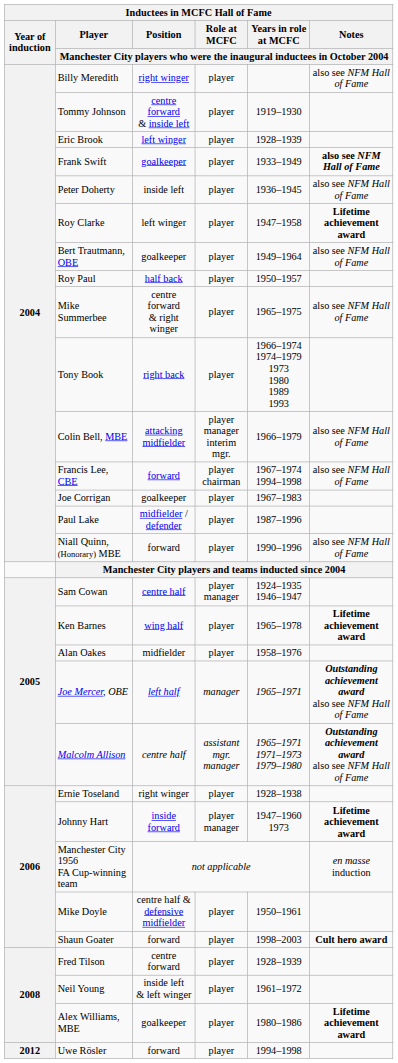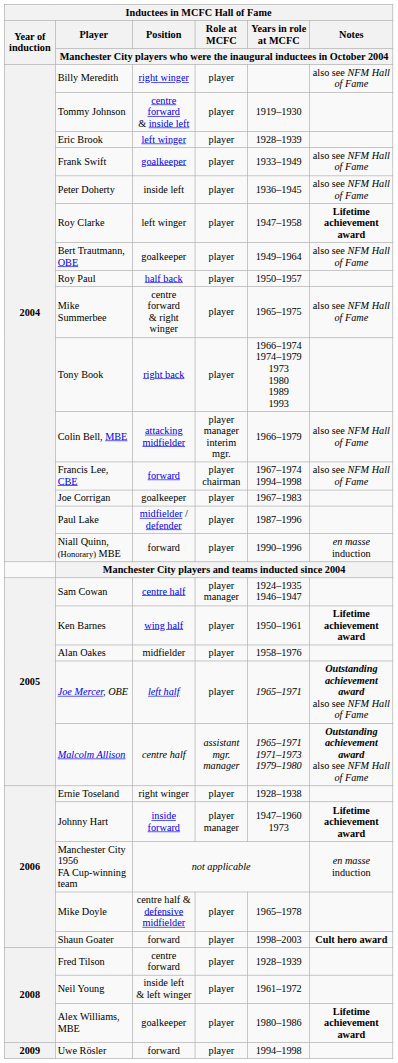Frank Swift | column 6: bold -> normal
Niall Quinn, (Honorary) MBE | column 6: also see NFM Hall of Fame -> en masse induction
Ken Barnes | column 5: 1965–1978 -> 1950–1961
Joe Mercer, OBE | column 4: manager -> player
Mike Doyle | column 5: 1950–1961 -> 1965–1978
Uwe Rösler | Year of induction: 2012 -> 2009
